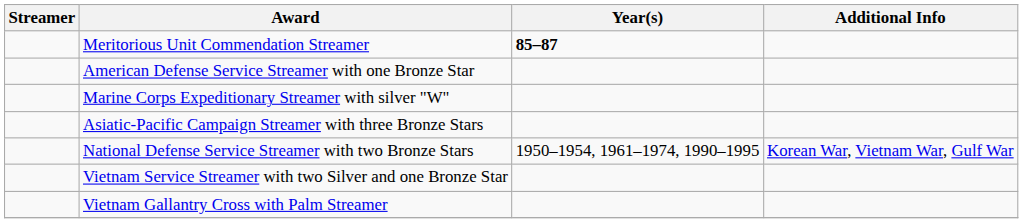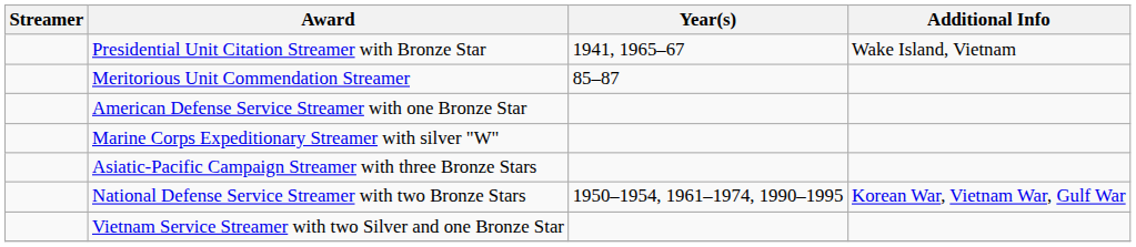+ row: Presidential Unit Citation Streamer with Bronze Star | 1941, 1965–67 | Wake Island, Vietnam
Meritorious Unit Commendation Streamer | Year(s): bold -> normal
- row: Vietnam Gallantry Cross with Palm Streamer
